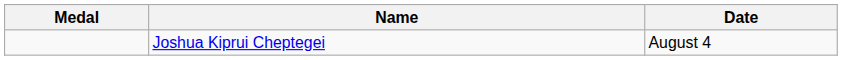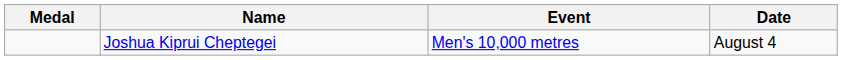+ column: Event | Men's 10,000 metres
